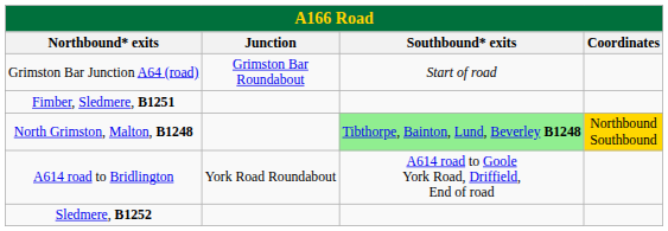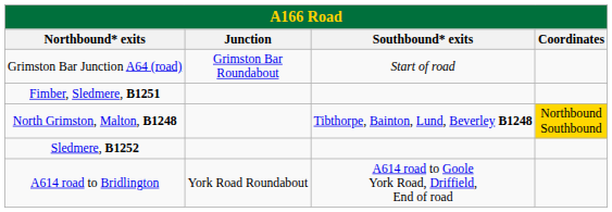North Grimston, Malton, B1248 | Southbound* exits: lightgreen background -> no background
rows swapped: Sledmere, B1252 <-> A614 road to Bridlington
